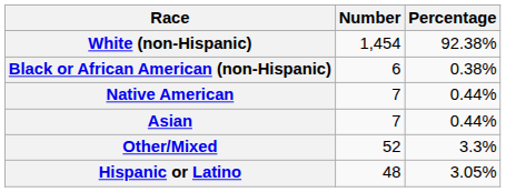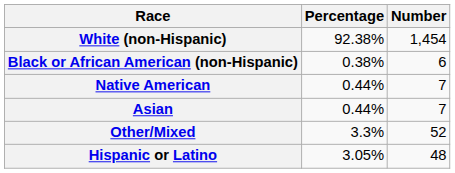columns swapped: Number <-> Percentage
